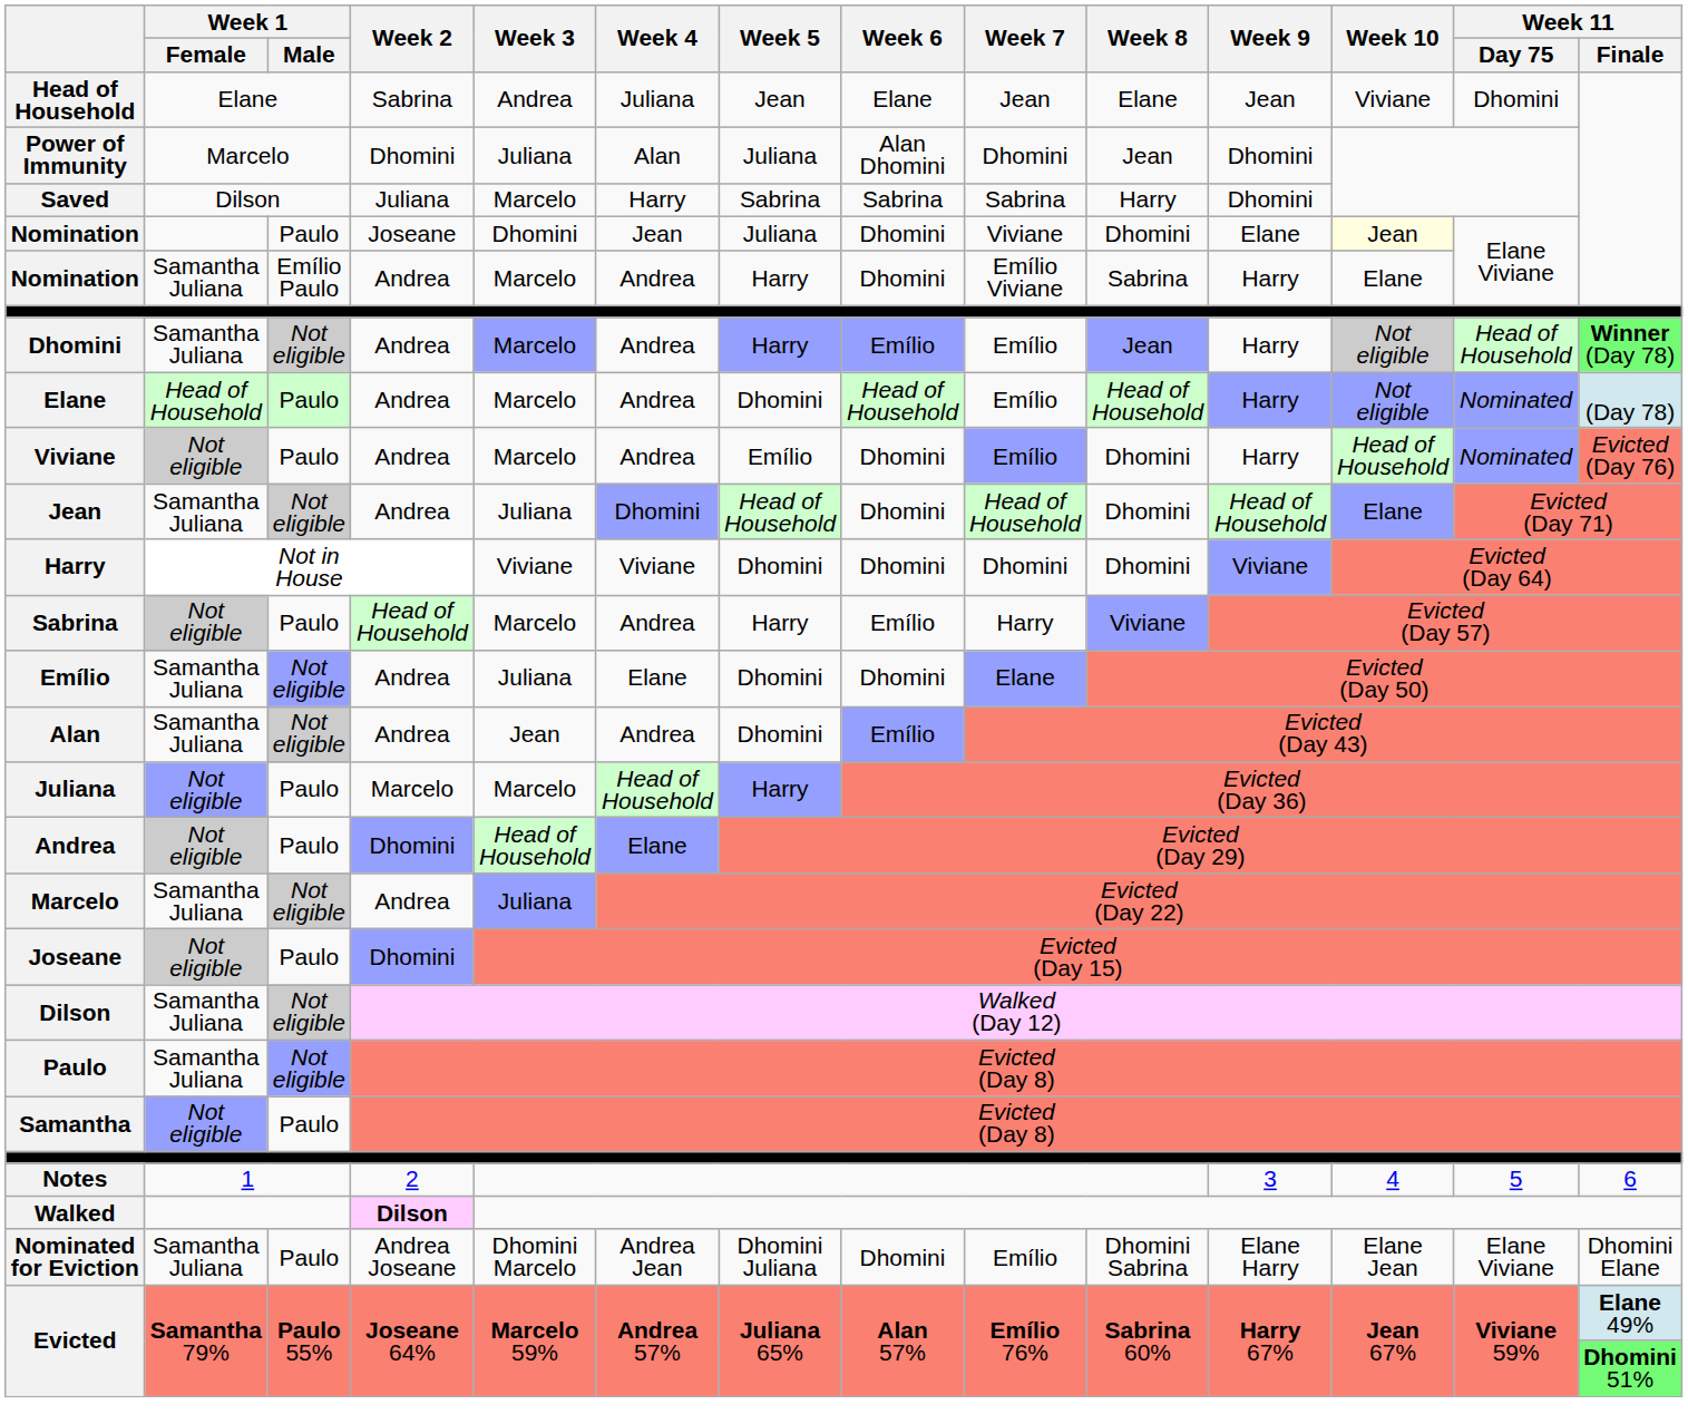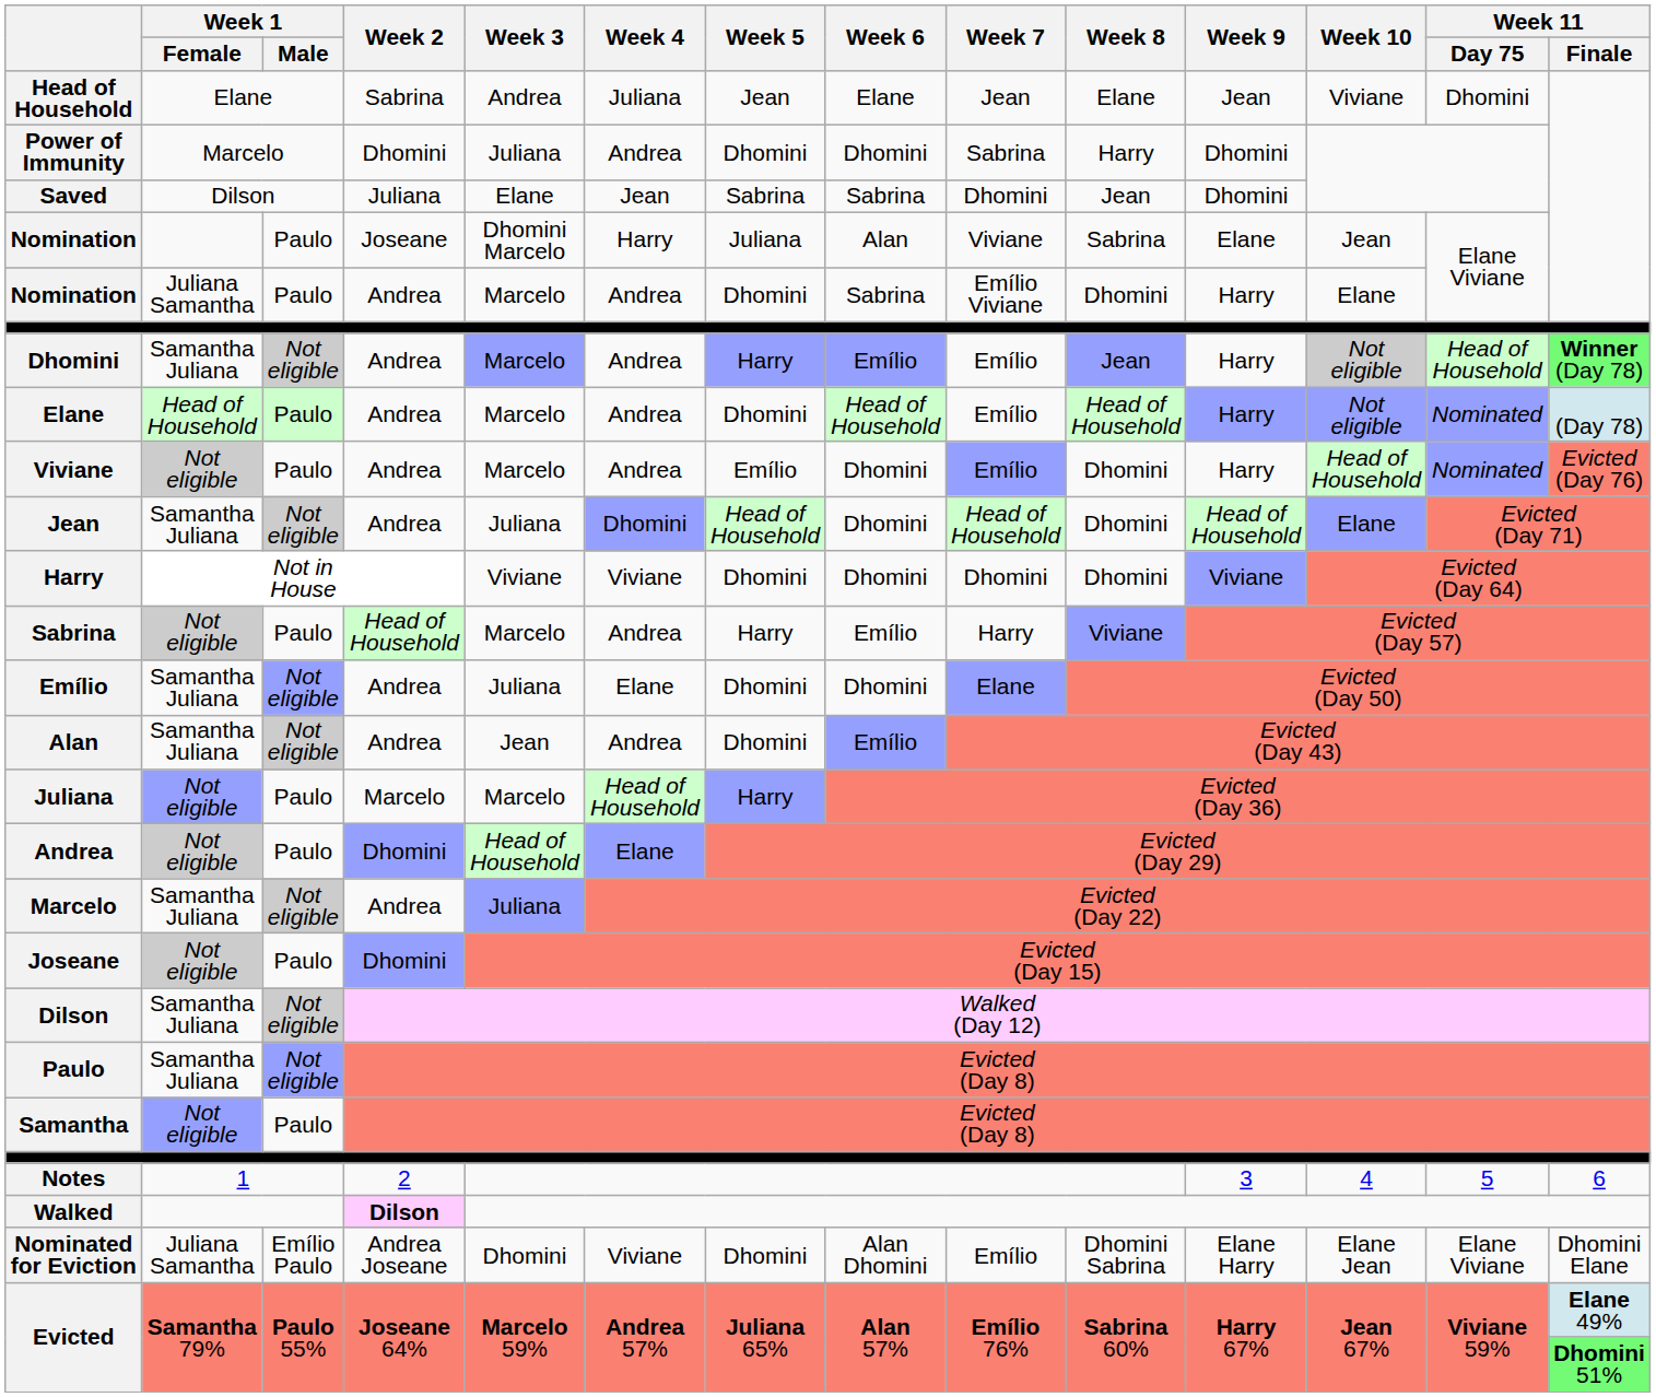Power of Immunity | Week 4: Alan -> Andrea
Power of Immunity | Week 5: Juliana -> Dhomini
Power of Immunity | Week 6: Alan Dhomini -> Dhomini
Power of Immunity | Week 7: Dhomini -> Sabrina
Power of Immunity | Week 8: Jean -> Harry
Saved | Week 3: Marcelo -> Elane
Saved | Week 4: Harry -> Jean
Saved | Week 7: Sabrina -> Dhomini
Saved | Week 8: Harry -> Jean
Nomination / Joseane | Week 3: Dhomini -> Dhomini Marcelo
Nomination / Joseane | Week 4: Jean -> Harry
Nomination / Joseane | Week 6: Dhomini -> Alan
Nomination / Joseane | Week 8: Dhomini -> Sabrina
Nomination / Joseane | Week 10: lightyellow background -> no background
Nomination / Andrea | Week 1 / Female: Samantha Juliana -> Juliana Samantha
Nomination / Andrea | Week 1 / Male: Emílio Paulo -> Paulo
Nomination / Andrea | Week 5: Harry -> Dhomini
Nomination / Andrea | Week 6: Dhomini -> Sabrina
Nomination / Andrea | Week 8: Sabrina -> Dhomini
Nominated for Eviction | Week 1 / Female: Samantha Juliana -> Juliana Samantha
Nominated for Eviction | Week 1 / Male: Paulo -> Emílio Paulo
Nominated for Eviction | Week 3: Dhomini Marcelo -> Dhomini
Nominated for Eviction | Week 4: Andrea Jean -> Viviane
Nominated for Eviction | Week 5: Dhomini Juliana -> Dhomini
Nominated for Eviction | Week 6: Dhomini -> Alan Dhomini
